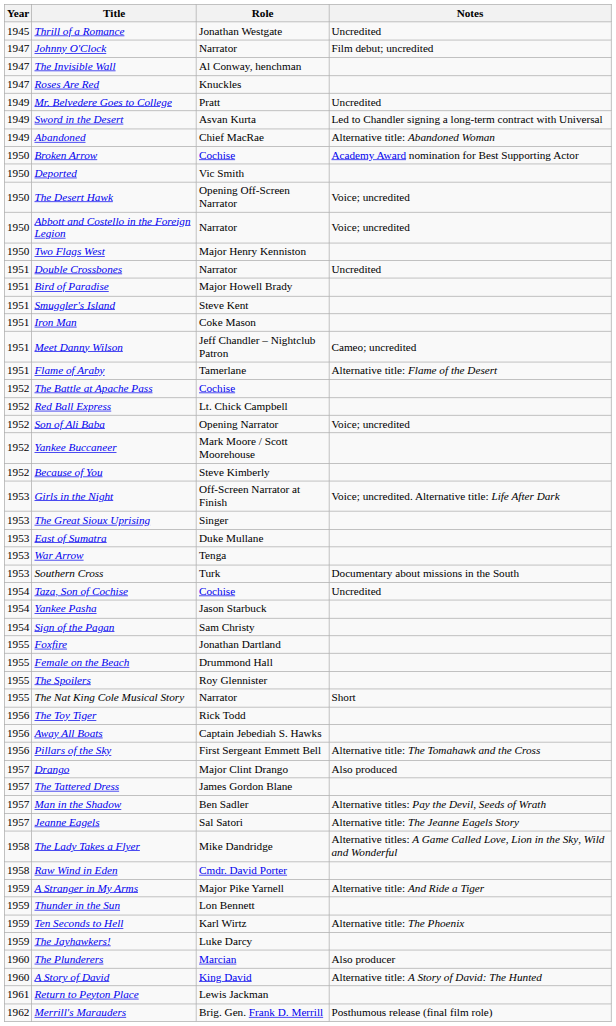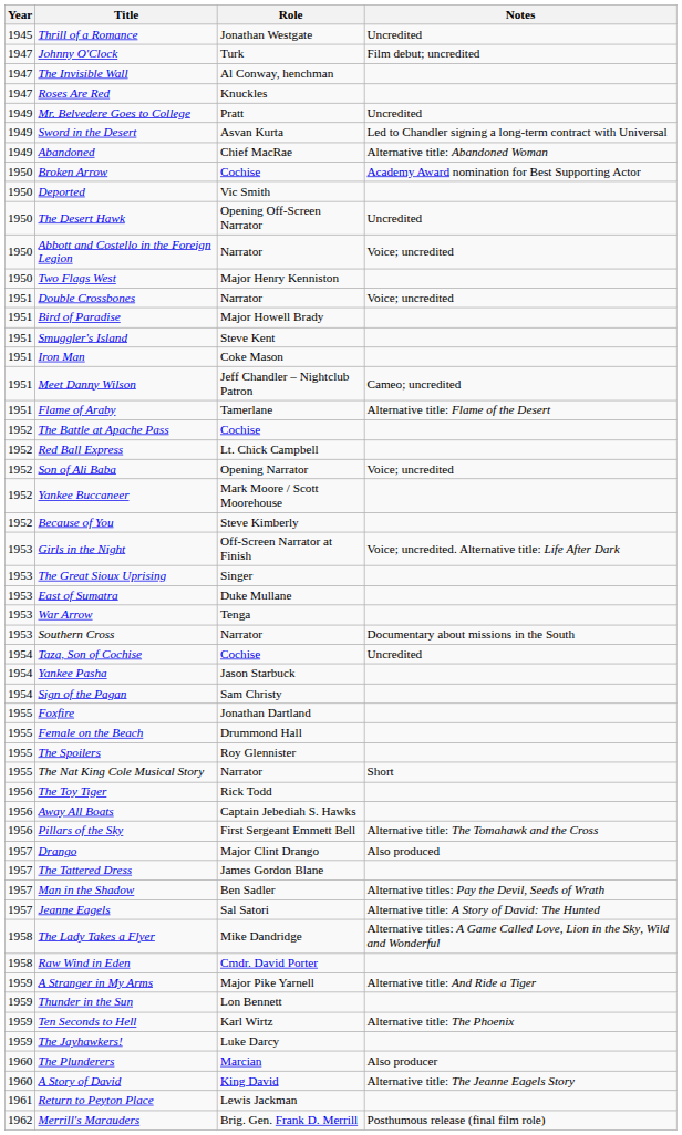Johnny O'Clock | Role: Narrator -> Turk
The Desert Hawk | Notes: Voice; uncredited -> Uncredited
Double Crossbones | Notes: Uncredited -> Voice; uncredited
Southern Cross | Role: Turk -> Narrator
Jeanne Eagels | Notes: Alternative title: The Jeanne Eagels Story -> Alternative title: A Story of David: The Hunted
A Story of David | Notes: Alternative title: A Story of David: The Hunted -> Alternative title: The Jeanne Eagels Story
